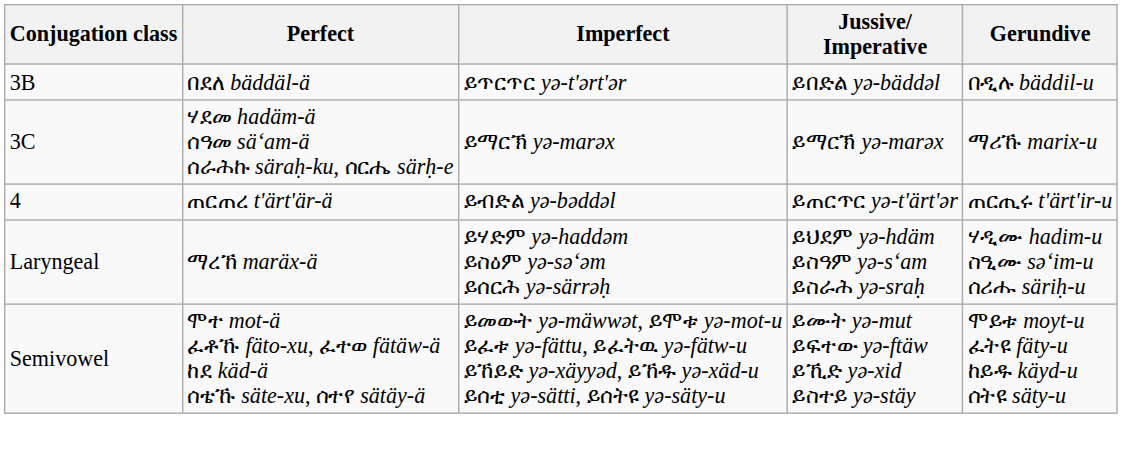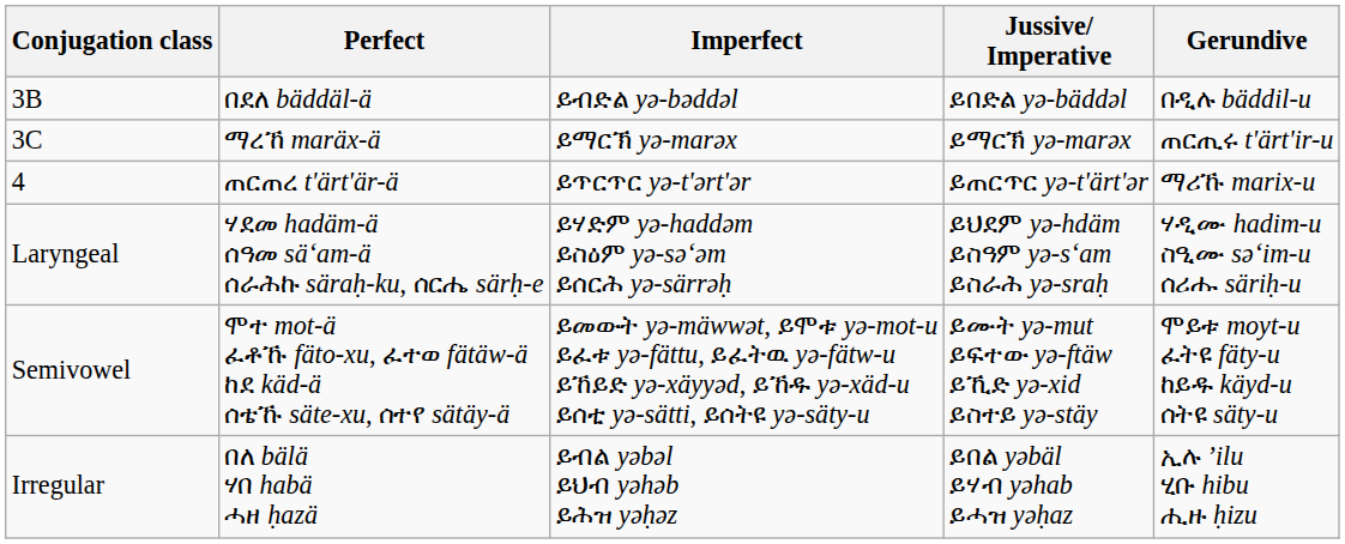3B | Imperfect: ይጥርጥር yǝ-t'ǝrt'ǝr -> ይብድል yǝ-bǝddǝl
3C | Perfect: ሃደመ hadäm-ä ሰዓመ sä‘am-ä ሰራሕኩ säraḥ-ku, ሰርሔ särḥ-e -> ማረኸ maräx-ä
3C | Gerundive: ማሪኹ marix-u -> ጠርጢሩ t'ärt'ir-u
4 | Imperfect: ይብድል yǝ-bǝddǝl -> ይጥርጥር yǝ-t'ǝrt'ǝr
4 | Gerundive: ጠርጢሩ t'ärt'ir-u -> ማሪኹ marix-u
Laryngeal | Perfect: ማረኸ maräx-ä -> ሃደመ hadäm-ä ሰዓመ sä‘am-ä ሰራሕኩ säraḥ-ku, ሰርሔ särḥ-e
+ row: Irregular | በለ bälä ሃበ habä ሓዘ ḥazä | ይብል yǝbǝl ይህብ yǝhǝb ይሕዝ yǝḥǝz | ይበል yǝbäl ይሃብ yǝhab ይሓዝ yǝḥaz | ኢሉ ’ilu ሂቡ hibu ሒዙ ḥizu
